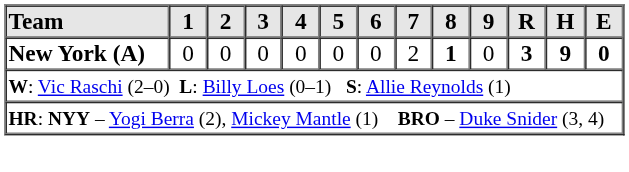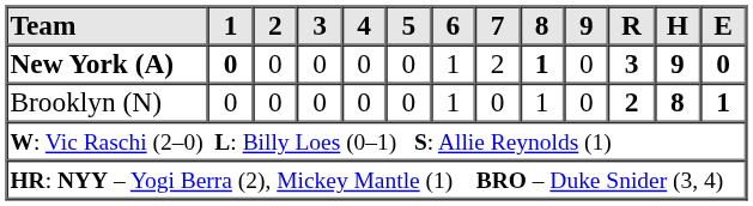New York (A) | 1: normal -> bold
New York (A) | 6: 0 -> 1
+ row: Brooklyn (N) | 0 | 0 | 0 | 0 | 0 | 1 | 0 | 1 | 0 | 2 | 8 | 1
